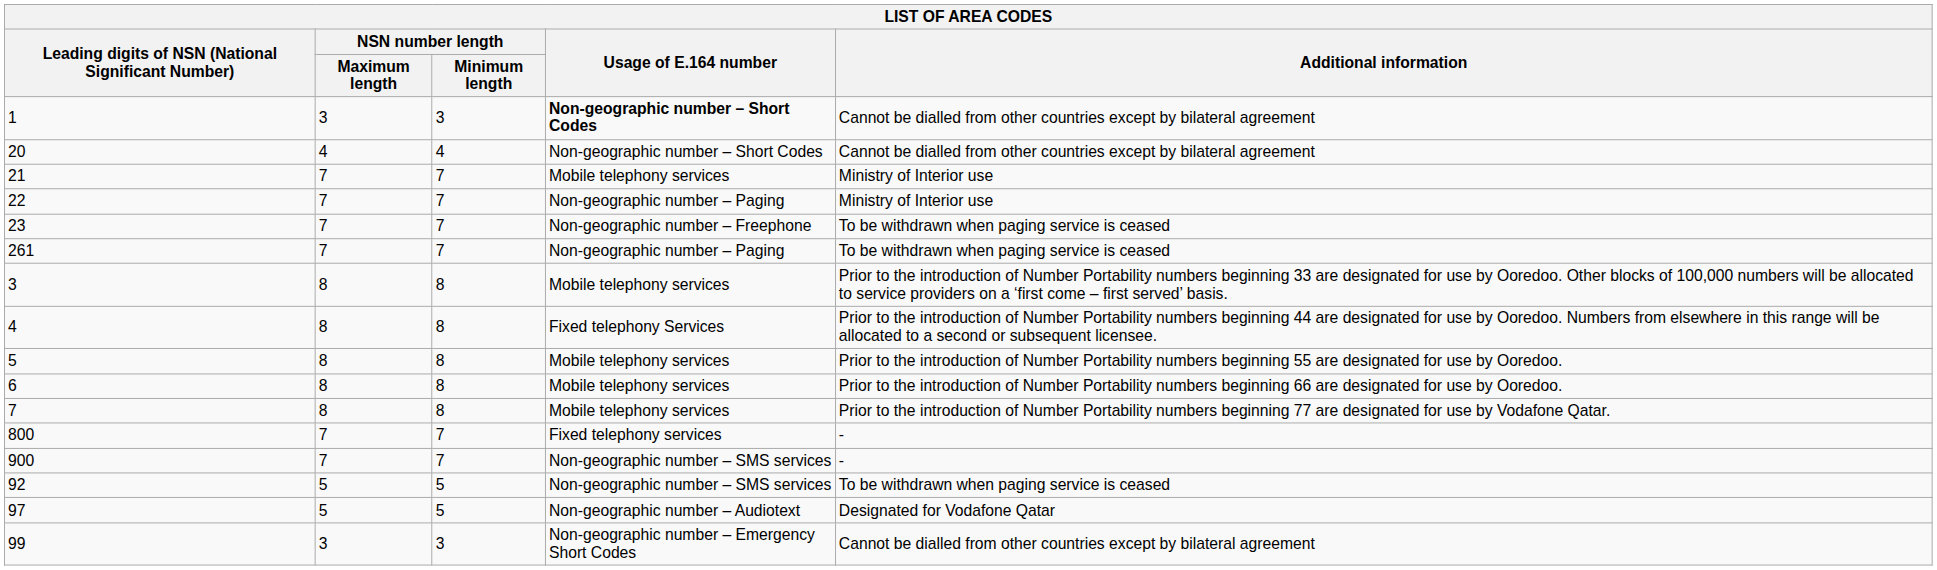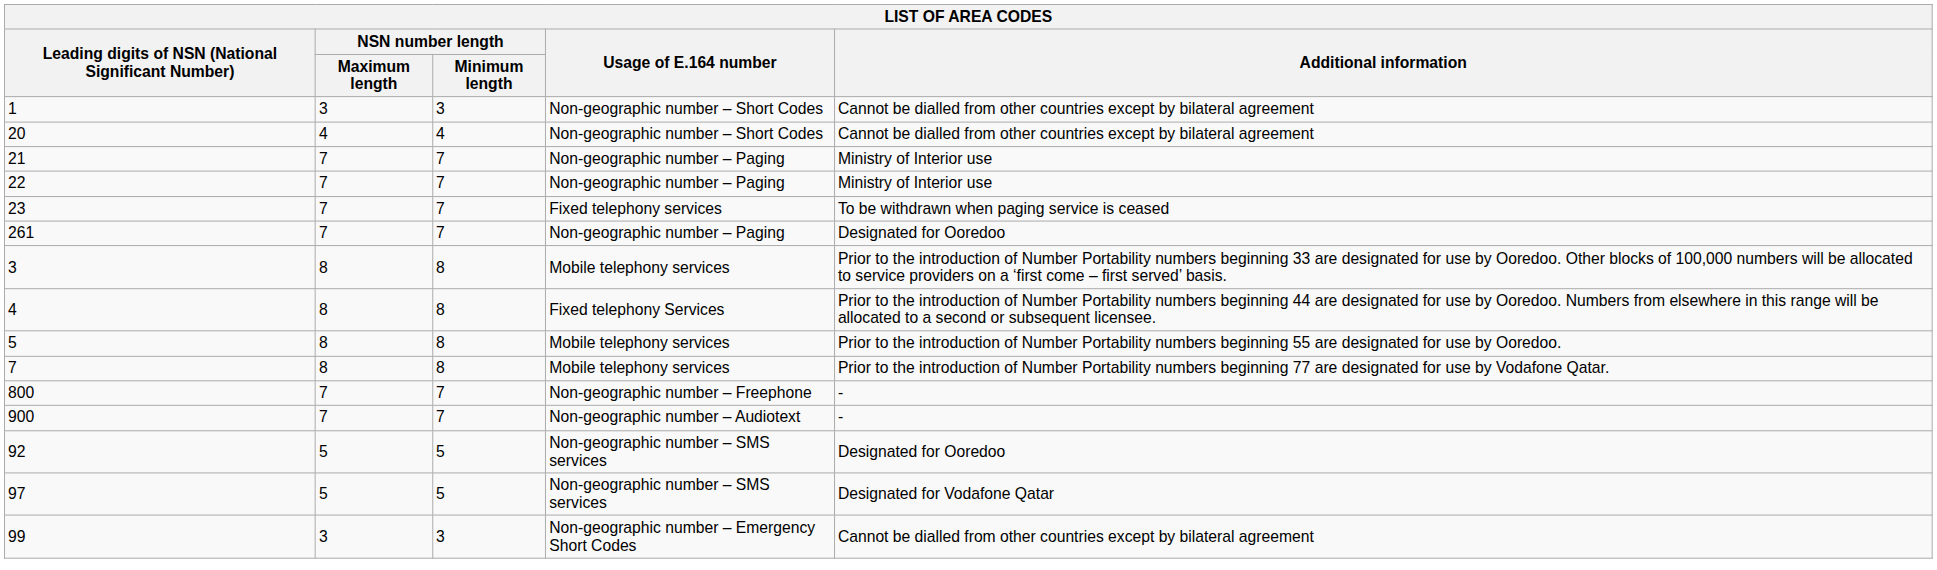1 | Usage of E.164 number: bold -> normal
21 | Usage of E.164 number: Mobile telephony services -> Non-geographic number – Paging
23 | Usage of E.164 number: Non-geographic number – Freephone -> Fixed telephony services
261 | Additional information: To be withdrawn when paging service is ceased -> Designated for Ooredoo
- row: 6 | 8 | 8 | Mobile telephony services | Prior to the introduction of Number Portability numbers beginning 66 are designated for use by Ooredoo.
800 | Usage of E.164 number: Fixed telephony services -> Non-geographic number – Freephone
900 | Usage of E.164 number: Non-geographic number – SMS services -> Non-geographic number – Audiotext
92 | Additional information: To be withdrawn when paging service is ceased -> Designated for Ooredoo
97 | Usage of E.164 number: Non-geographic number – Audiotext -> Non-geographic number – SMS services
